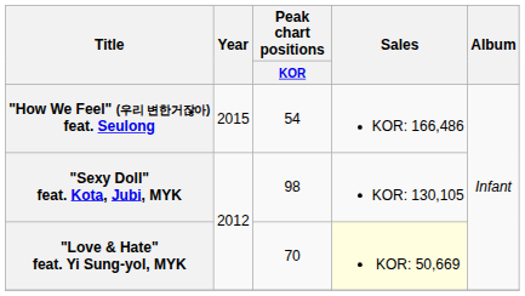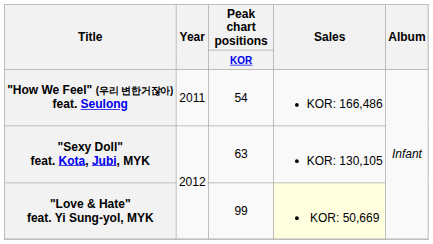"How We Feel" (우리 변한거잖아) feat. Seulong | Year: 2015 -> 2011
"Sexy Doll" feat. Kota, Jubi, MYK | Peak chart positions / KOR: 98 -> 63
"Love & Hate" feat. Yi Sung-yol, MYK | Peak chart positions / KOR: 70 -> 99
